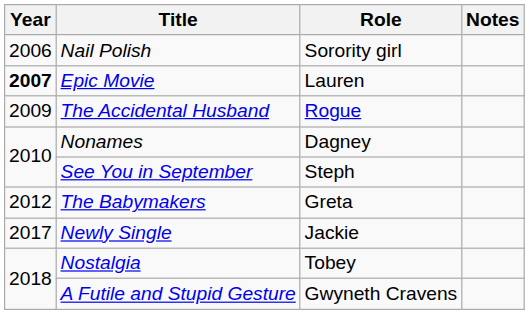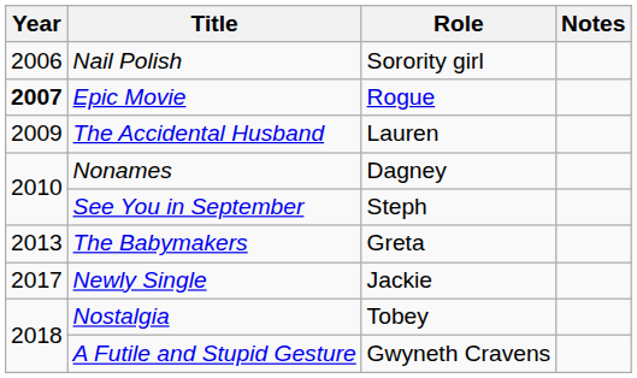Epic Movie | Role: Lauren -> Rogue
The Accidental Husband | Role: Rogue -> Lauren
The Babymakers | Year: 2012 -> 2013
